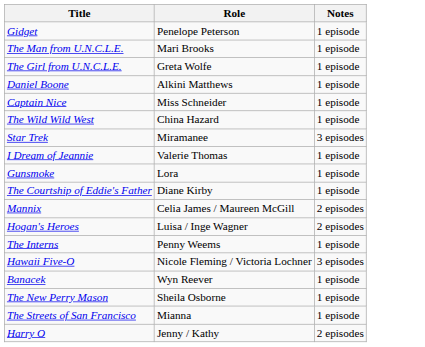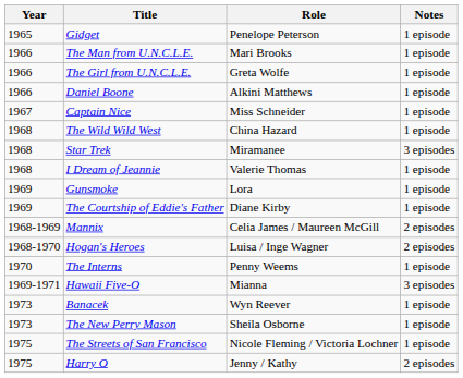+ column: Year | 1965 | 1966 | 1966 | 1966 | 1967 | 1968 | 1968 | 1968 | 1969 | 1969 | 1968-1969 | 1968-1970 | 1970 | 1969-1971 | 1973 | 1973 | 1975 | 1975
Hawaii Five-O | Role: Nicole Fleming / Victoria Lochner -> Mianna
The Streets of San Francisco | Role: Mianna -> Nicole Fleming / Victoria Lochner
